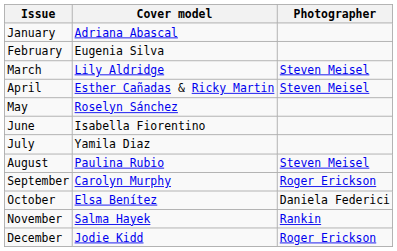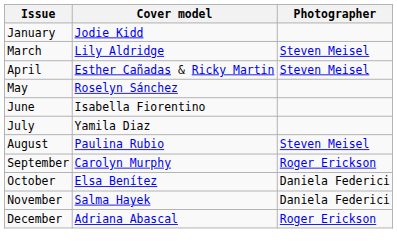January | Cover model: Adriana Abascal -> Jodie Kidd
- row: February | Eugenia Silva
November | Photographer: Rankin -> Daniela Federici
December | Cover model: Jodie Kidd -> Adriana Abascal
